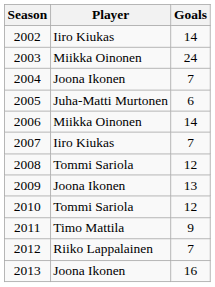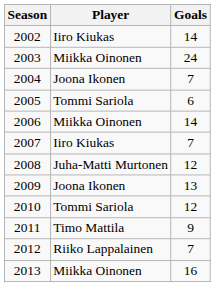2005 | Player: Juha-Matti Murtonen -> Tommi Sariola
2008 | Player: Tommi Sariola -> Juha-Matti Murtonen
2013 | Player: Joona Ikonen -> Miikka Oinonen
